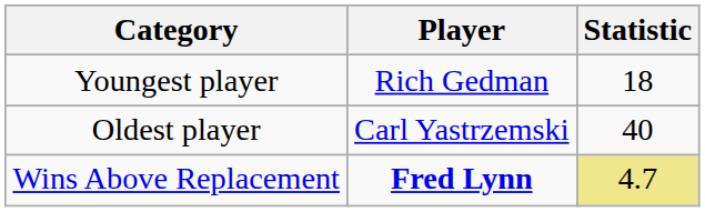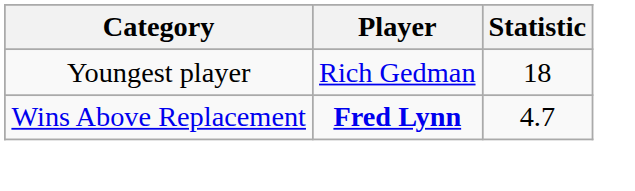- row: Oldest player | Carl Yastrzemski | 40
Wins Above Replacement | Statistic: khaki background -> no background
